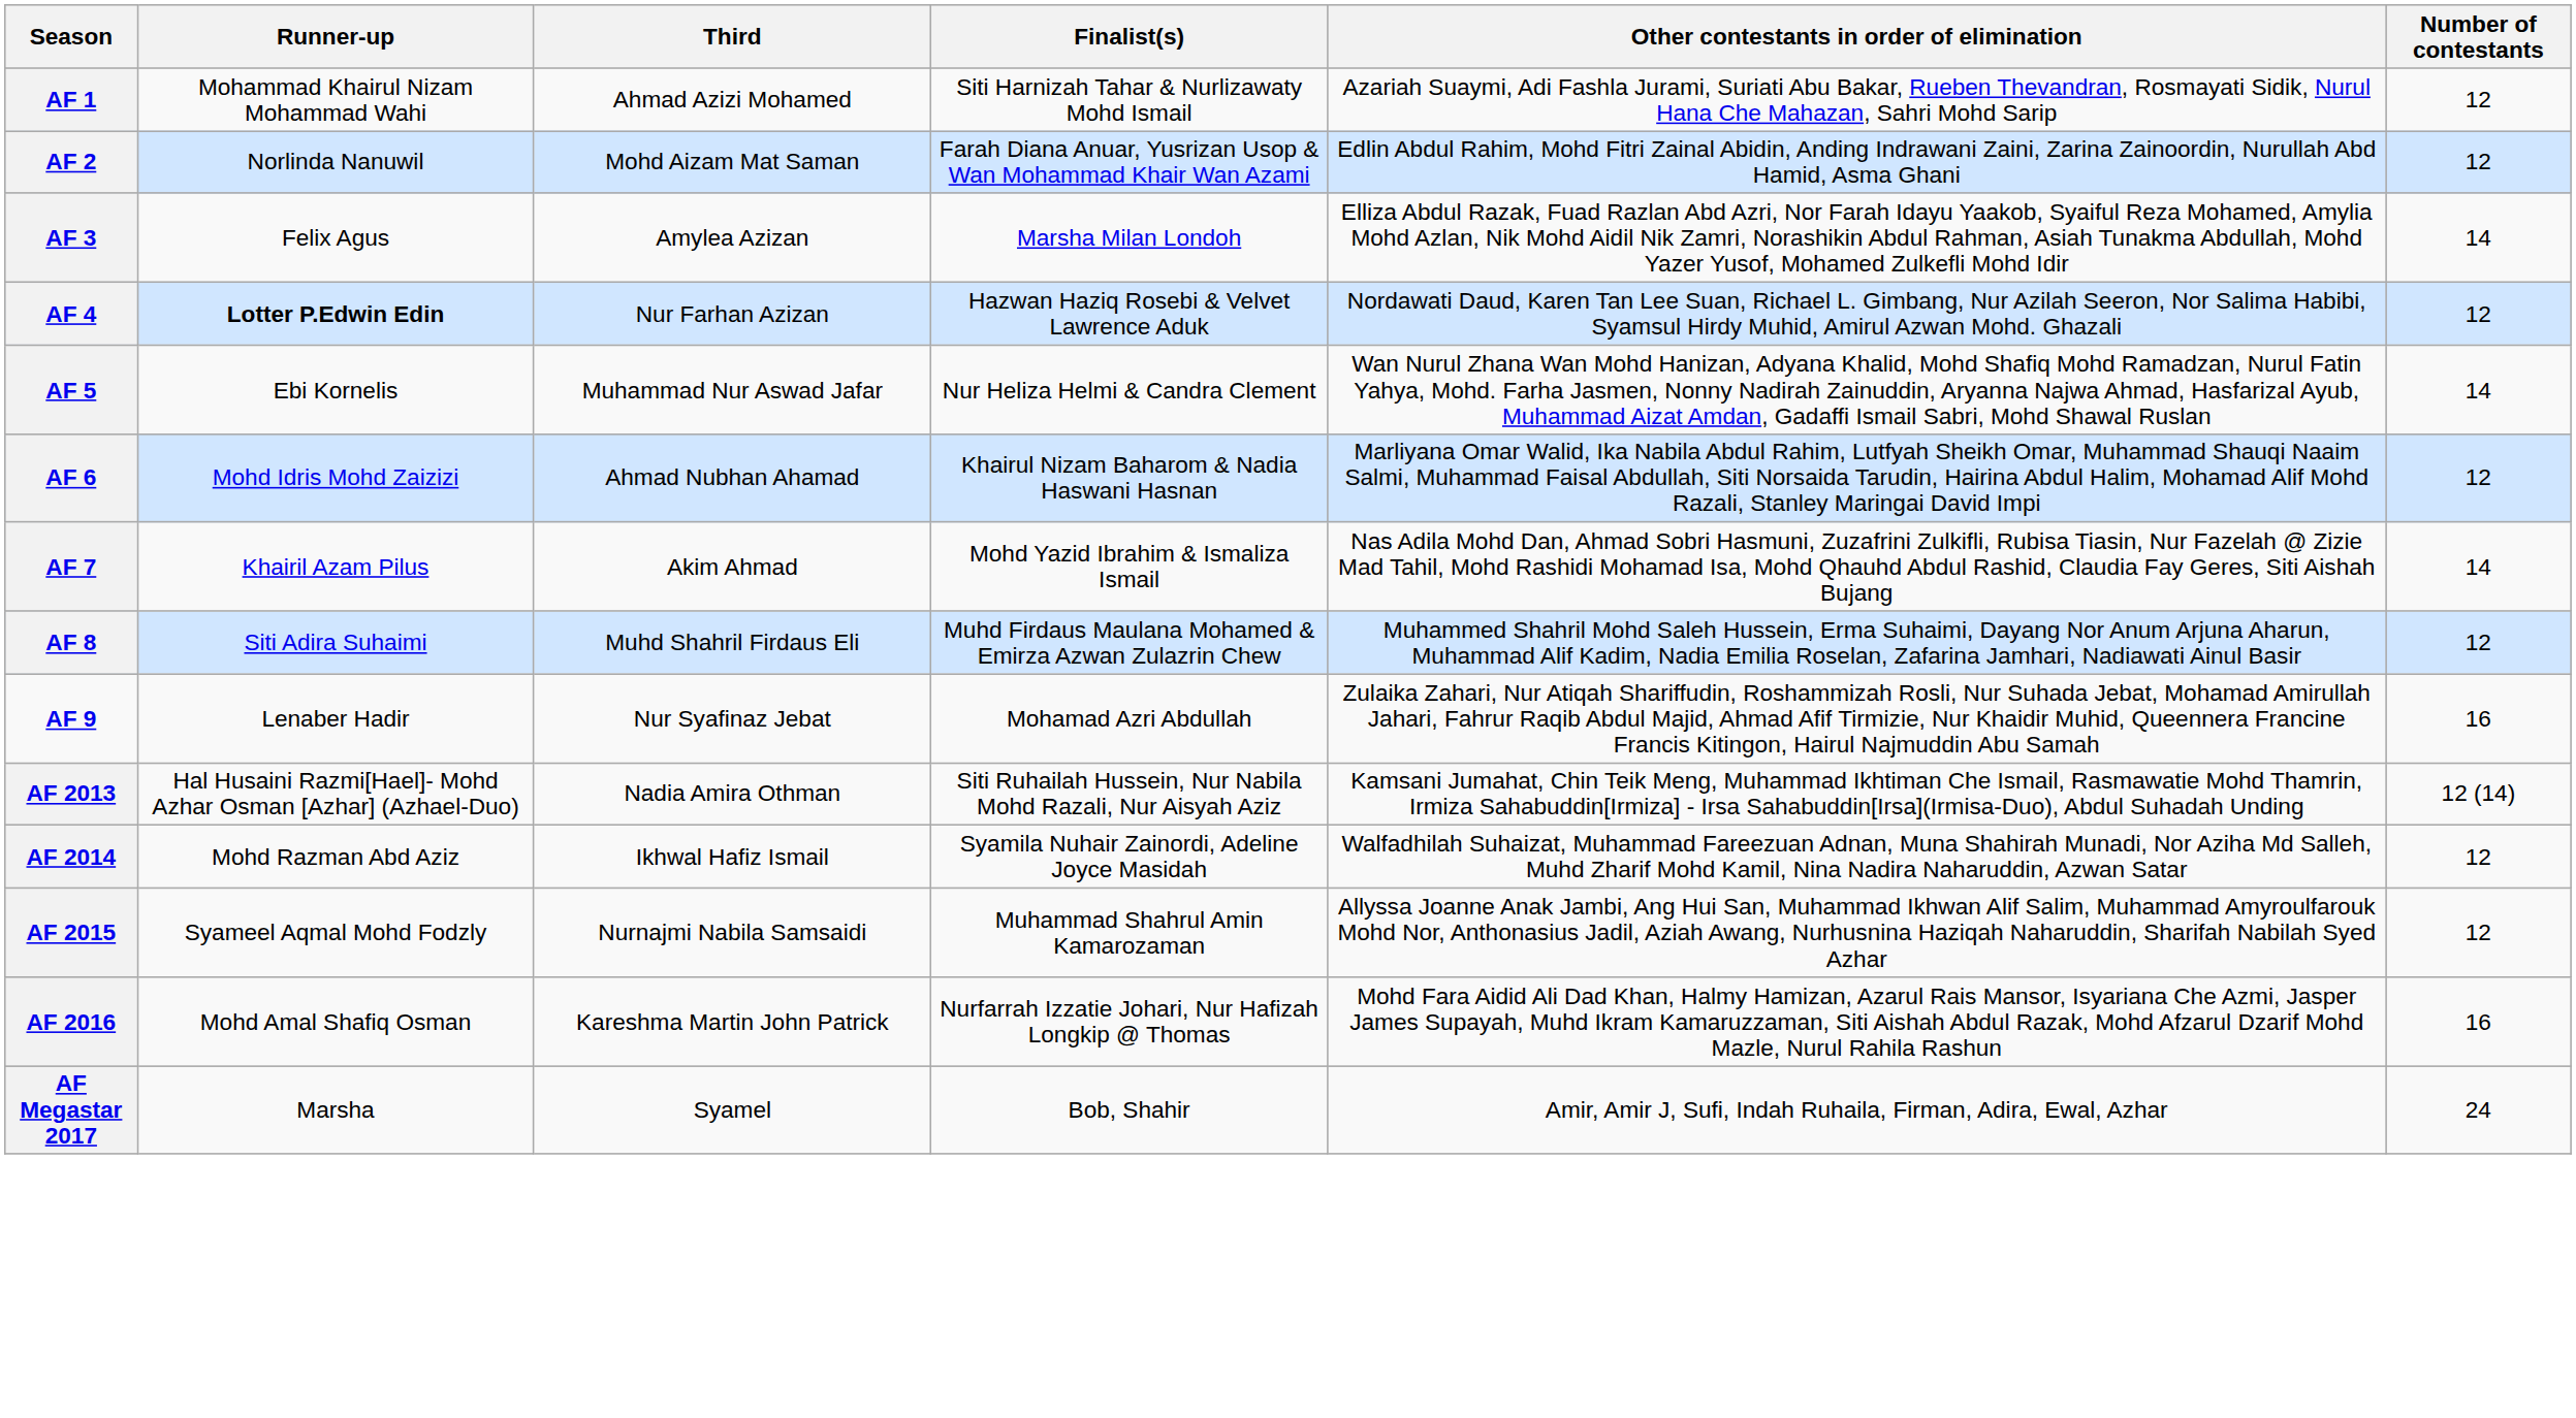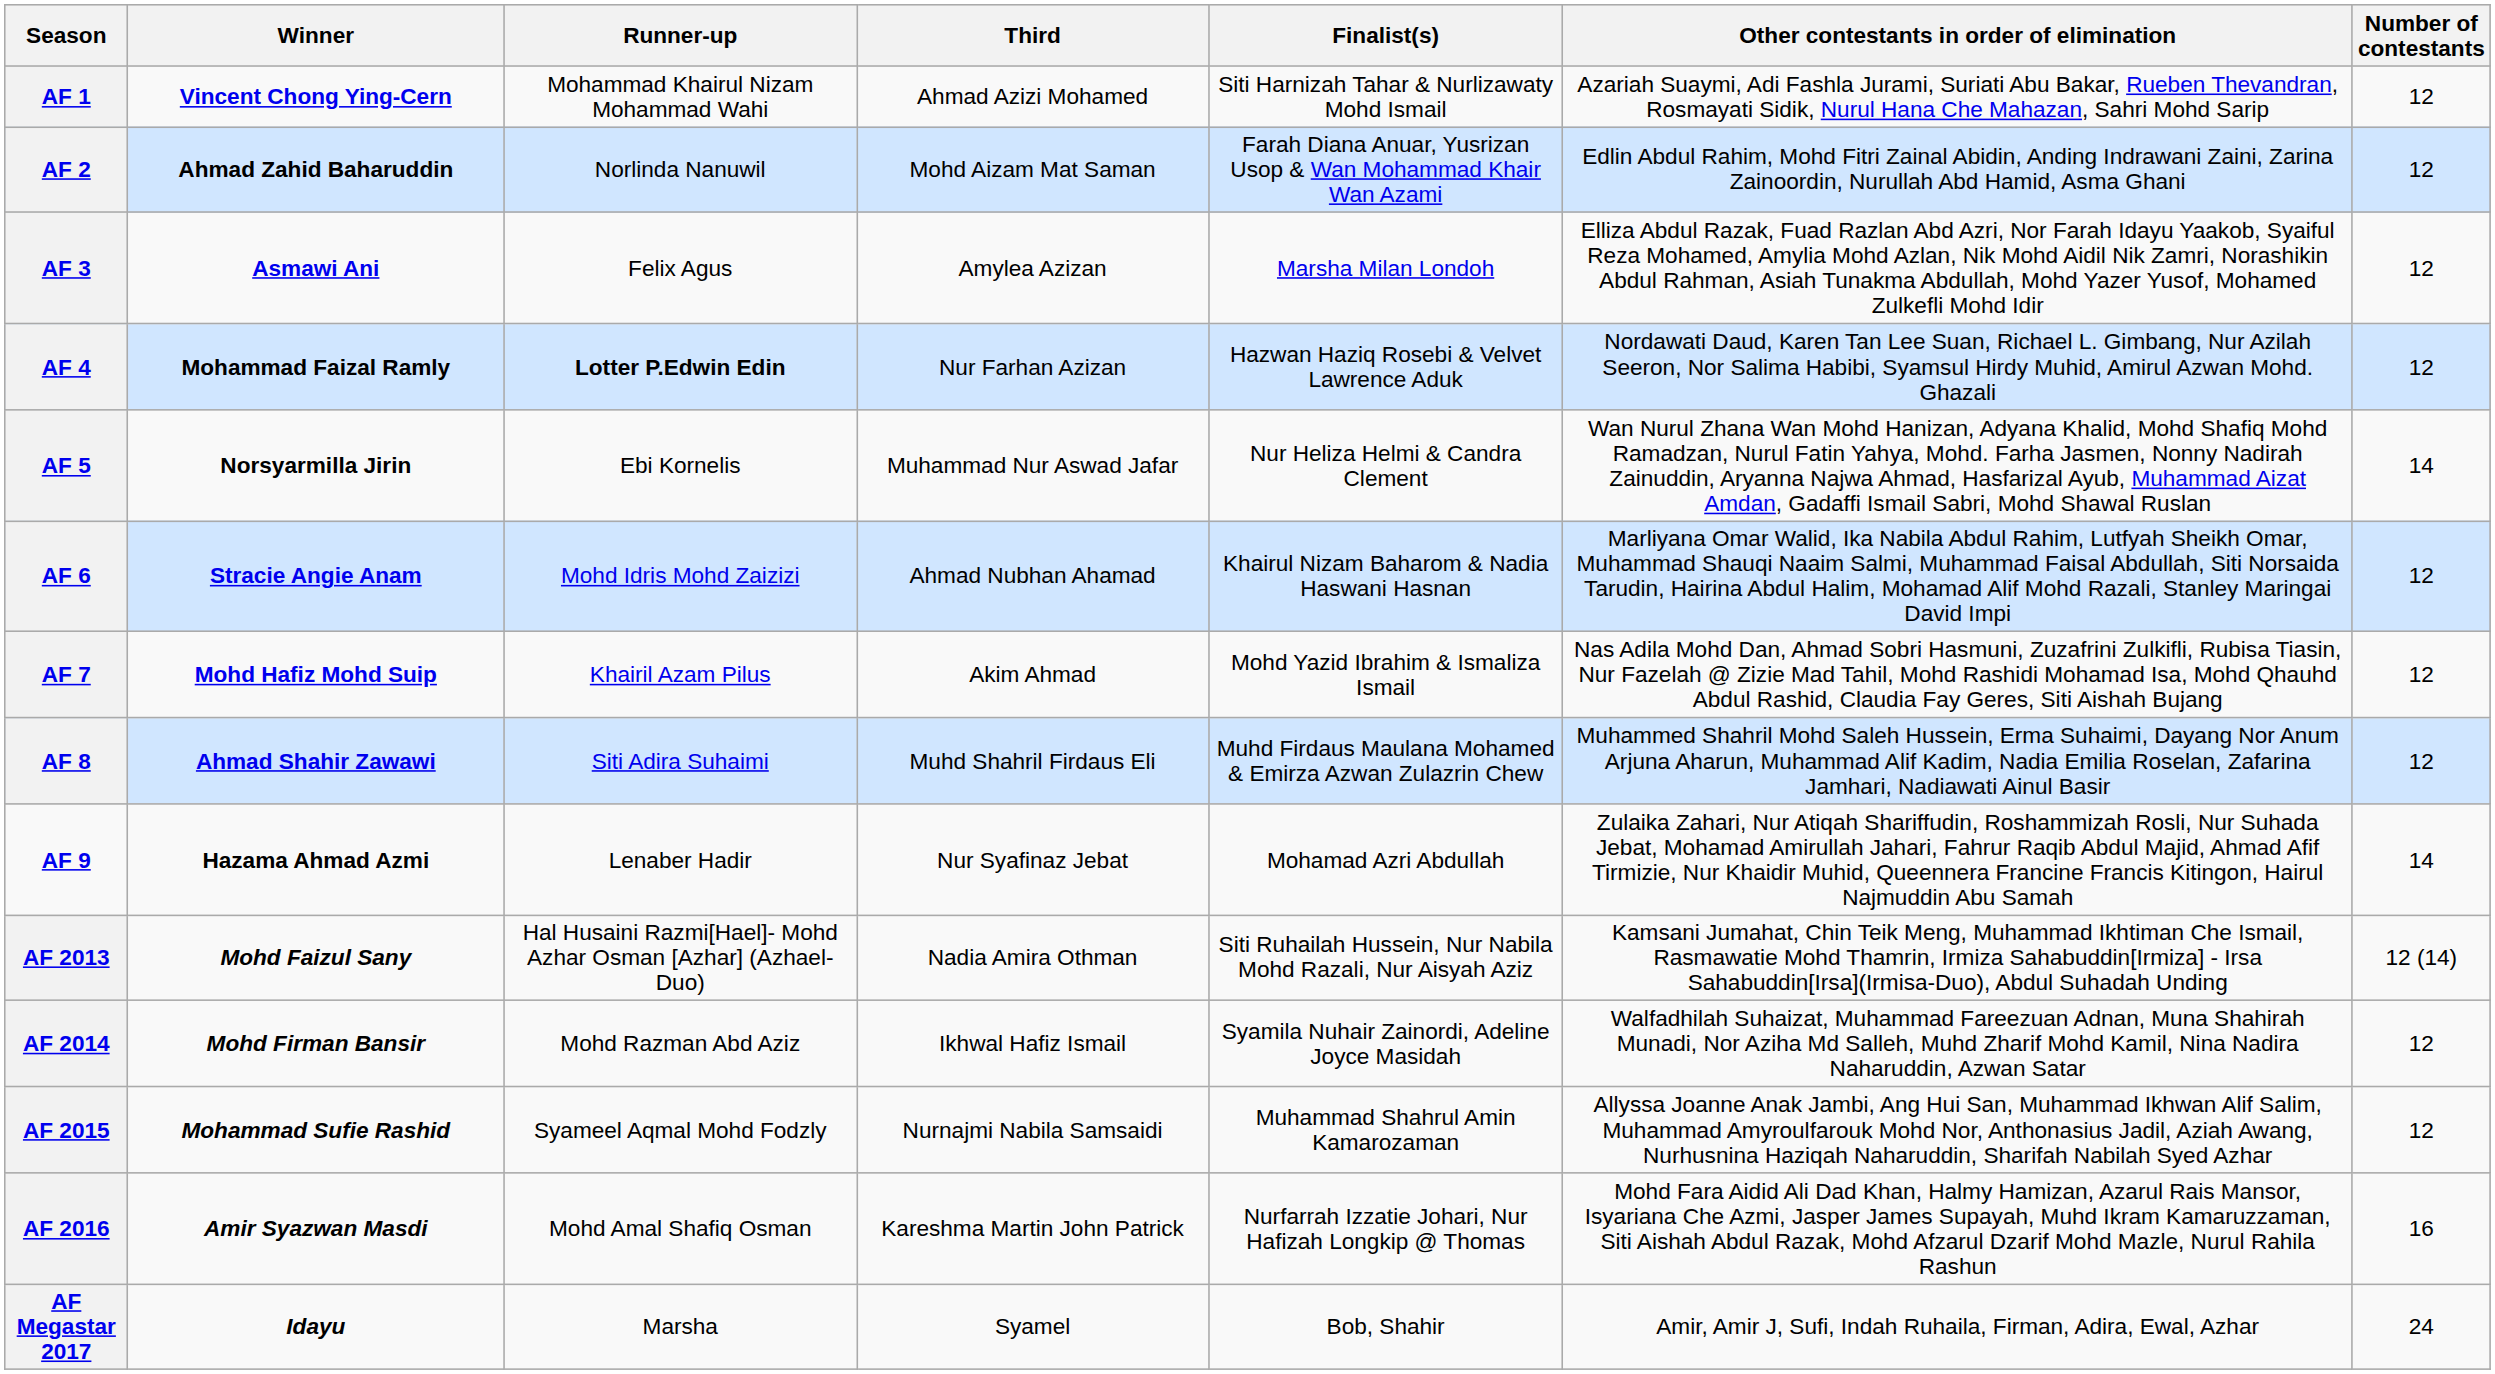+ column: Winner | Vincent Chong Ying-Cern | Ahmad Zahid Baharuddin | Asmawi Ani | Mohammad Faizal Ramly | Norsyarmilla Jirin | Stracie Angie Anam | Mohd Hafiz Mohd Suip | Ahmad Shahir Zawawi | Hazama Ahmad Azmi | Mohd Faizul Sany | Mohd Firman Bansir | Mohammad Sufie Rashid | Amir Syazwan Masdi | Idayu
AF 3 | Number of contestants: 14 -> 12
AF 7 | Number of contestants: 14 -> 12
AF 9 | Number of contestants: 16 -> 14
